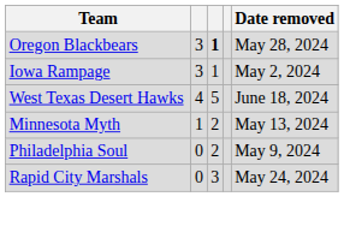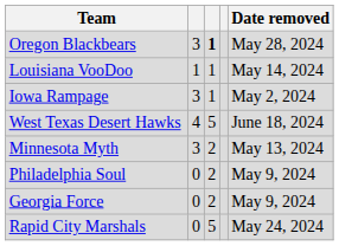+ row: Louisiana VooDoo | 1 | 1 | May 14, 2024
Minnesota Myth | column 2: 1 -> 3
+ row: Georgia Force | 0 | 2 | May 9, 2024
Rapid City Marshals | column 3: 3 -> 5
